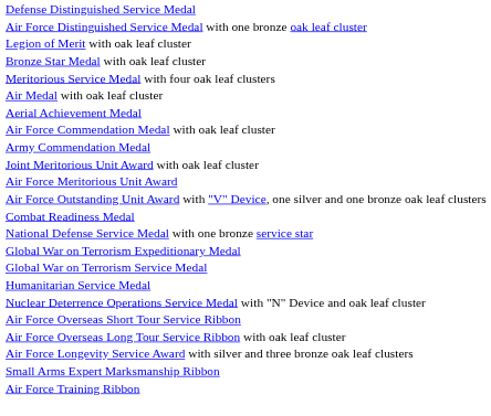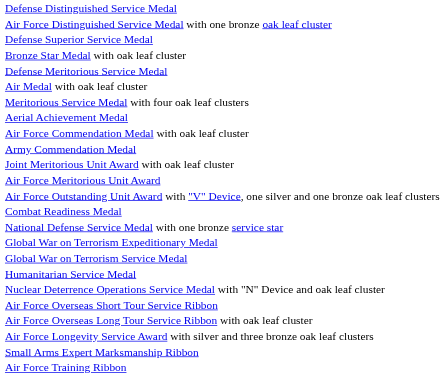+ row: Defense Superior Service Medal
- row: Legion of Merit with oak leaf cluster
+ row: Defense Meritorious Service Medal
rows swapped: Meritorious Service Medal with four oak leaf clusters <-> Air Medal with oak leaf cluster
